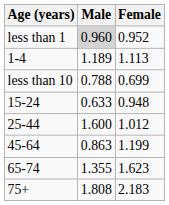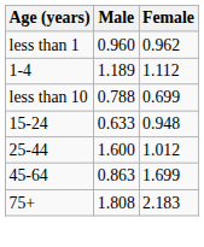less than 1 | Male: lightgrey background -> no background
less than 1 | Female: 0.952 -> 0.962
1-4 | Female: 1.113 -> 1.112
45-64 | Female: 1.199 -> 1.699
- row: 65-74 | 1.355 | 1.623
